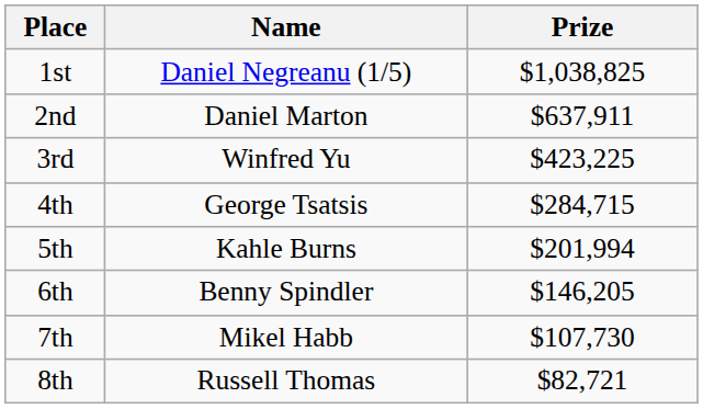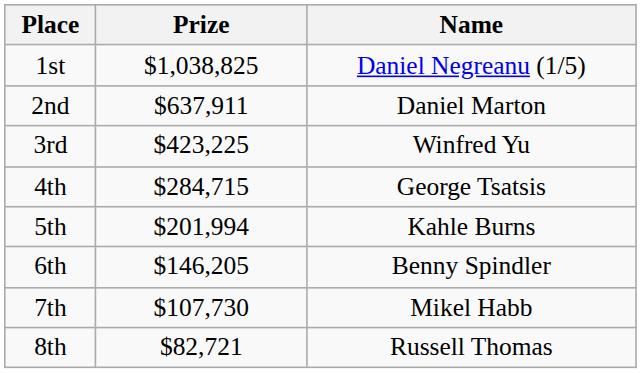columns swapped: Name <-> Prize
